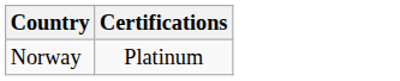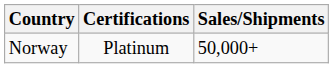+ column: Sales/Shipments | 50,000+
